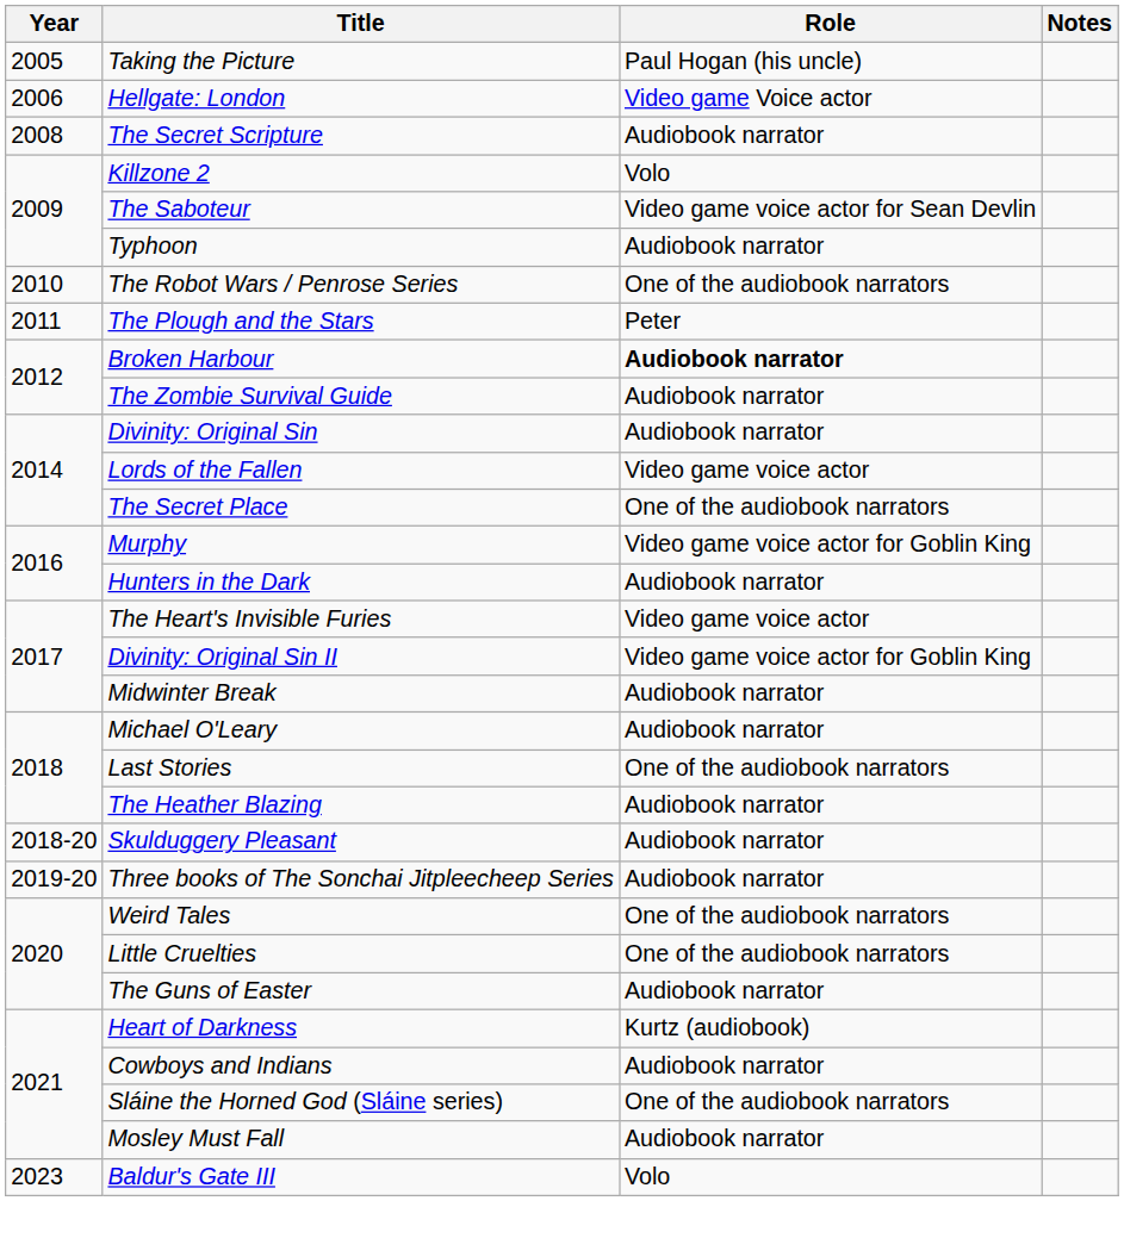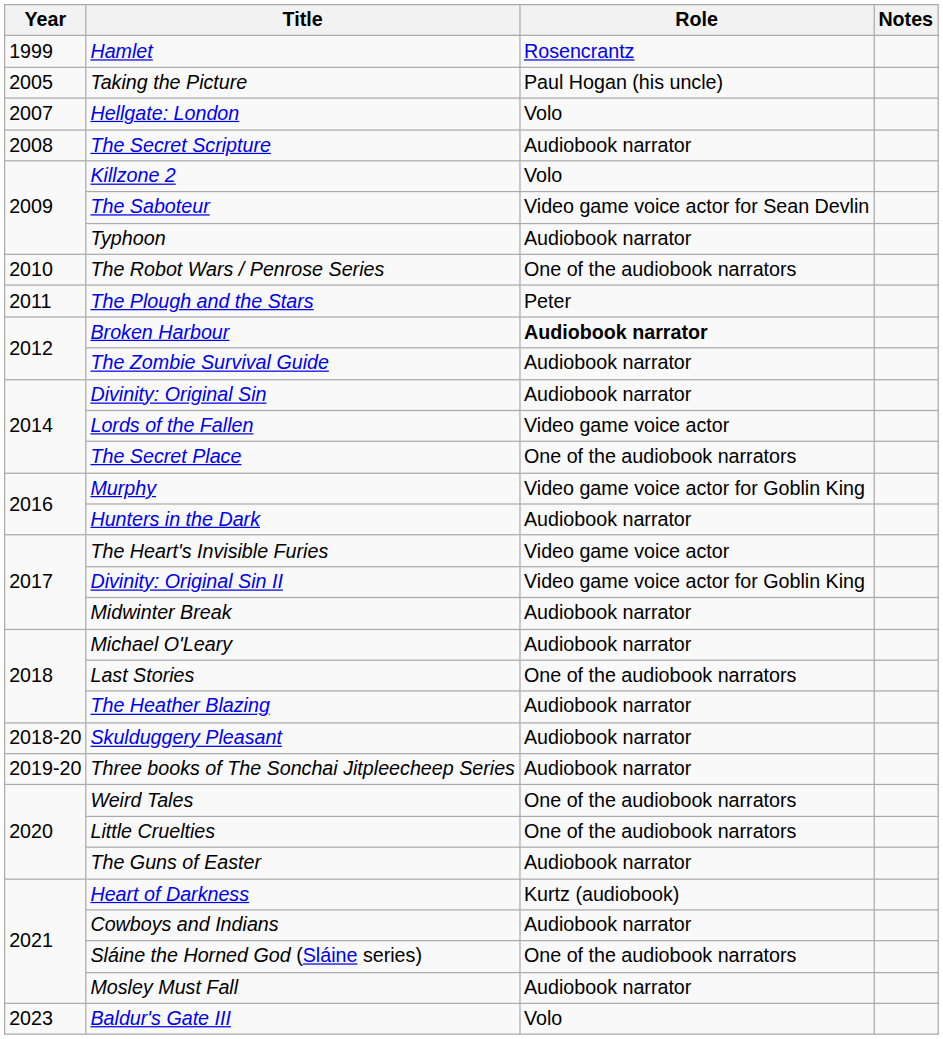+ row: 1999 | Hamlet | Rosencrantz
Hellgate: London | Year: 2006 -> 2007
Hellgate: London | Role: Video game Voice actor -> Volo
